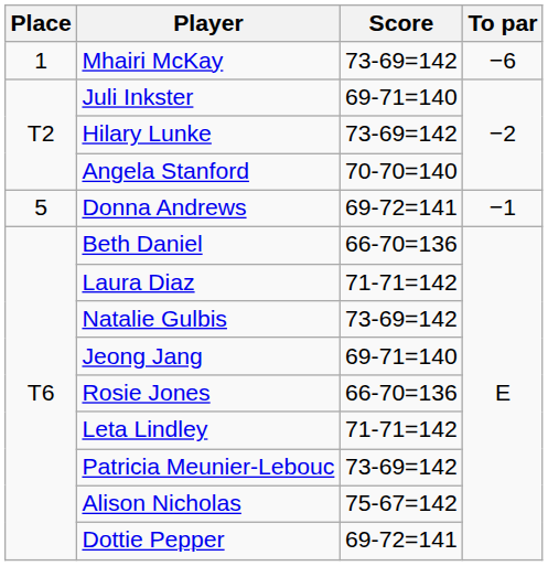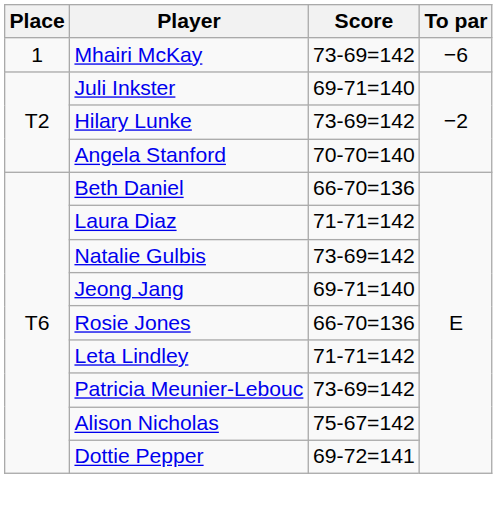- row: 5 | Donna Andrews | 69-72=141 | −1
